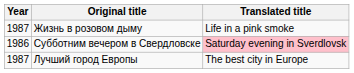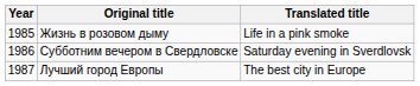Жизнь в розовом дыму | Year: 1987 -> 1985
Субботним вечером в Свердловске | Translated title: pink background -> no background
